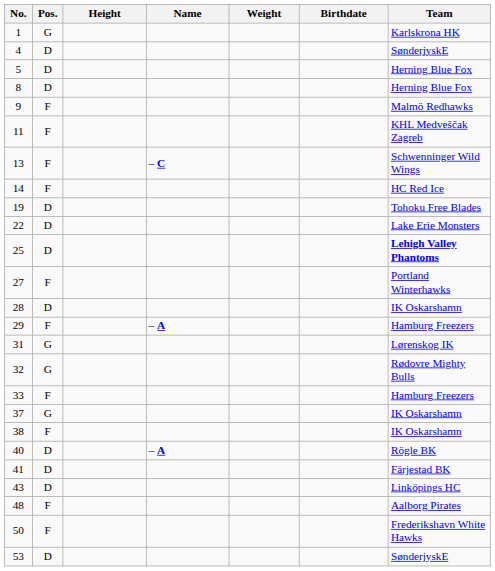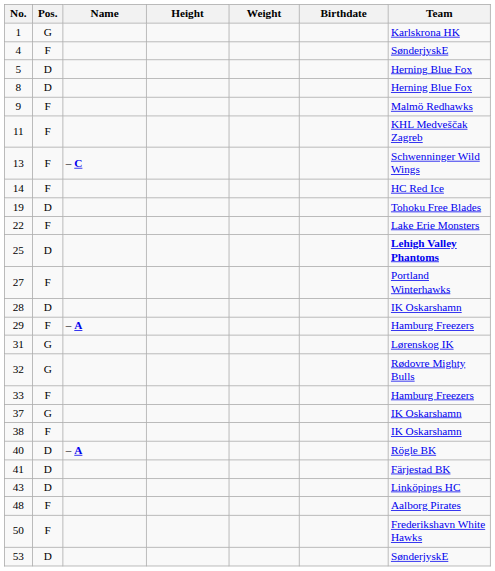columns swapped: Name <-> Height
4 | Pos.: D -> F
22 | Pos.: D -> F
